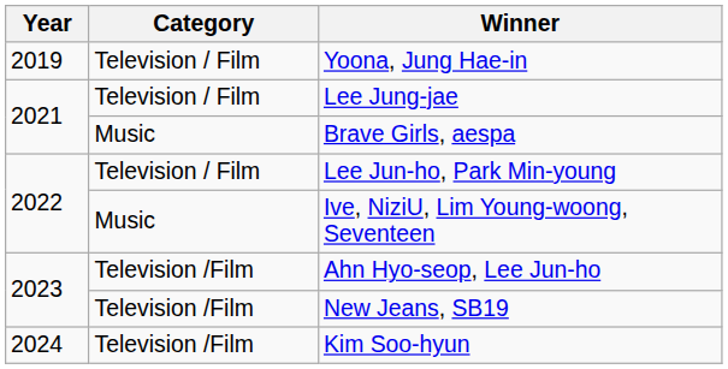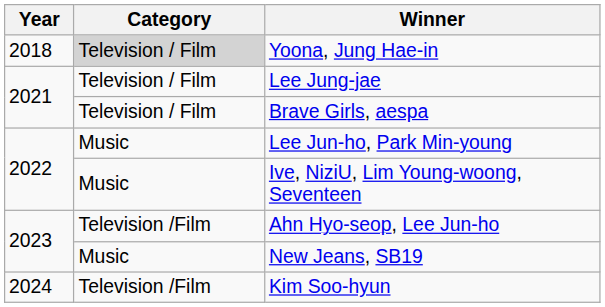Yoona, Jung Hae-in | Year: 2019 -> 2018
Yoona, Jung Hae-in | Category: no background -> lightgrey background
Brave Girls, aespa | Category: Music -> Television / Film
Lee Jun-ho, Park Min-young | Category: Television / Film -> Music
New Jeans, SB19 | Category: Television /Film -> Music
